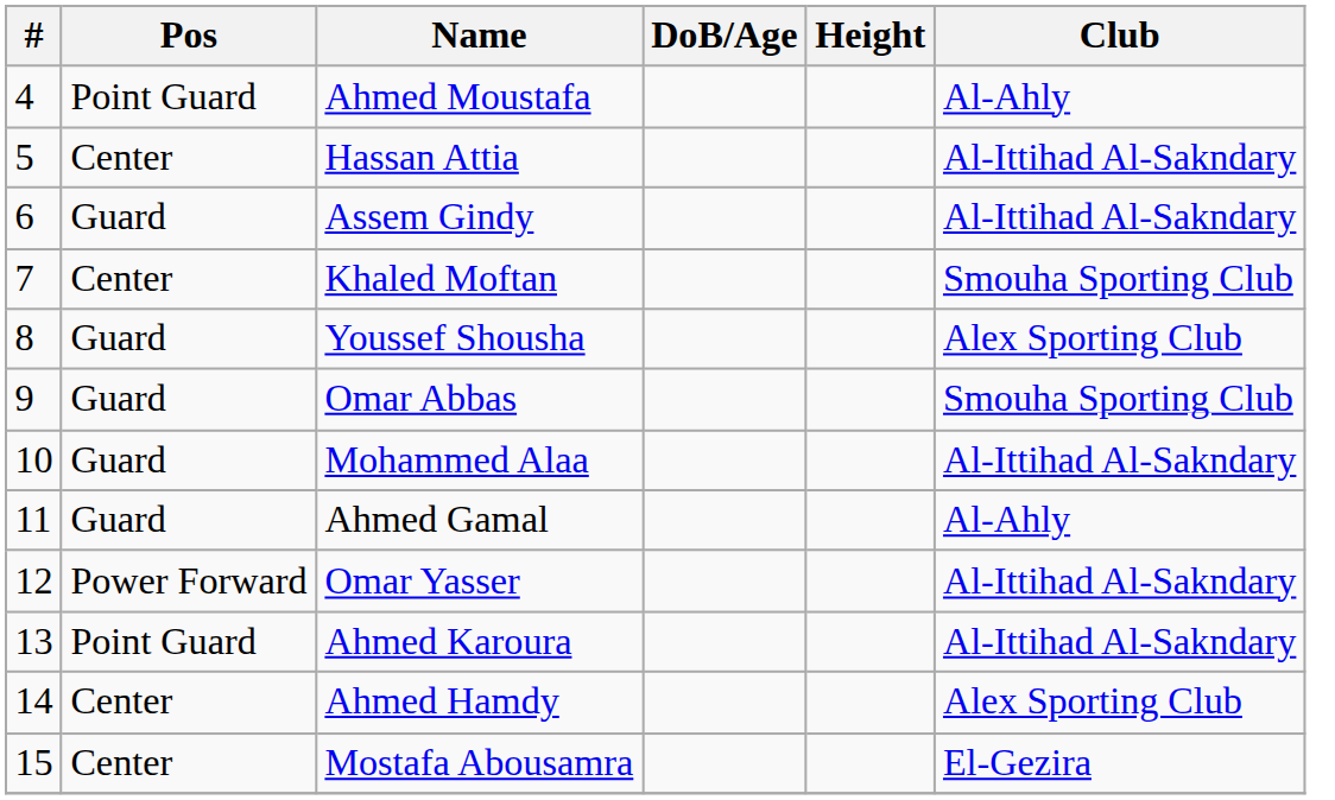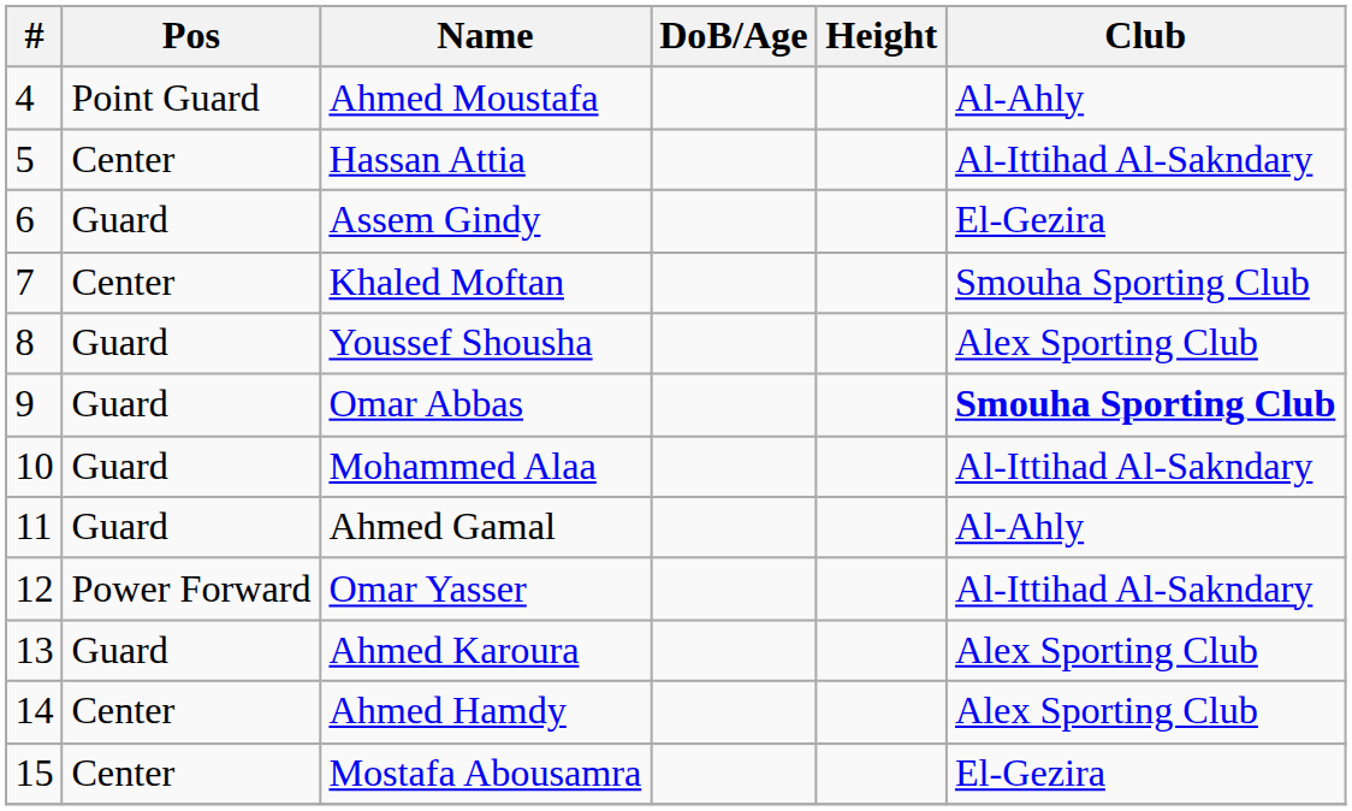Assem Gindy | Club: Al-Ittihad Al-Sakndary -> El-Gezira
Omar Abbas | Club: normal -> bold
Ahmed Karoura | Pos: Point Guard -> Guard
Ahmed Karoura | Club: Al-Ittihad Al-Sakndary -> Alex Sporting Club
